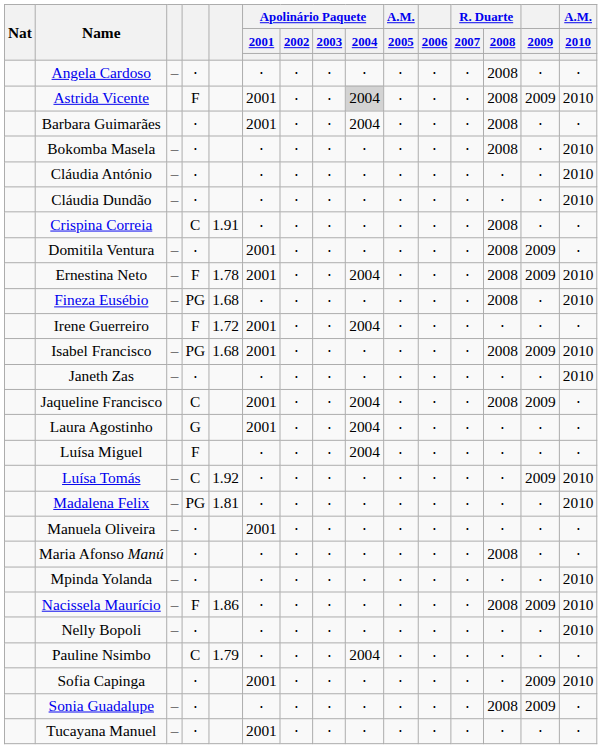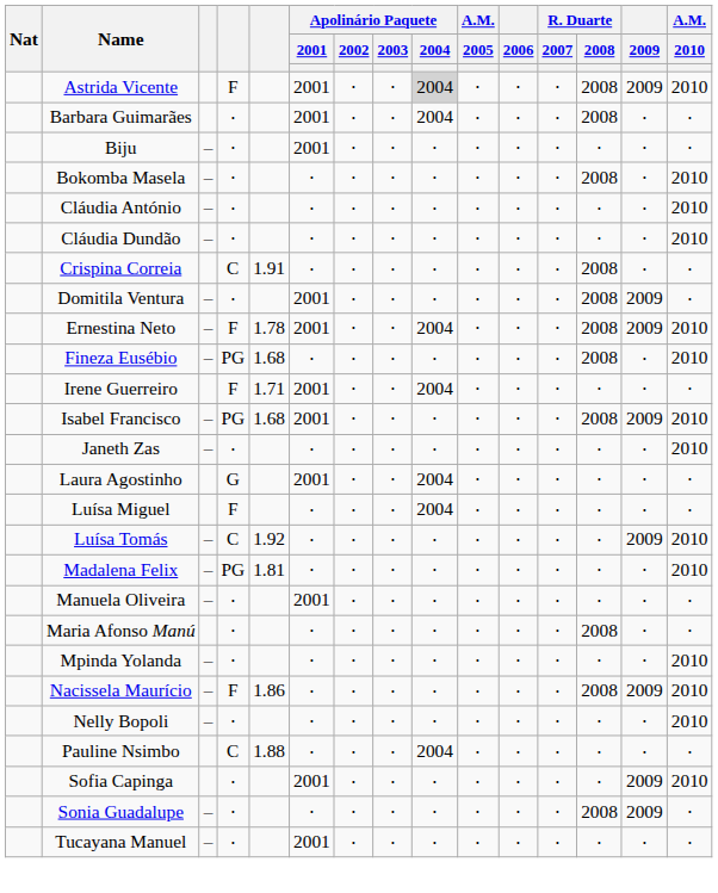- row: Angela Cardoso | – | ⋅ | ⋅ | ⋅ | ⋅ | ⋅ | ⋅ | ⋅ | ⋅ | 2008 | ⋅ | ⋅
+ row: Biju | – | ⋅ | 2001 | ⋅ | ⋅ | ⋅ | ⋅ | ⋅ | ⋅ | ⋅ | ⋅ | ⋅
Irene Guerreiro | column 5: 1.72 -> 1.71
- row: Jaqueline Francisco | C | 2001 | ⋅ | ⋅ | 2004 | ⋅ | ⋅ | ⋅ | 2008 | 2009 | ⋅
Pauline Nsimbo | column 5: 1.79 -> 1.88
